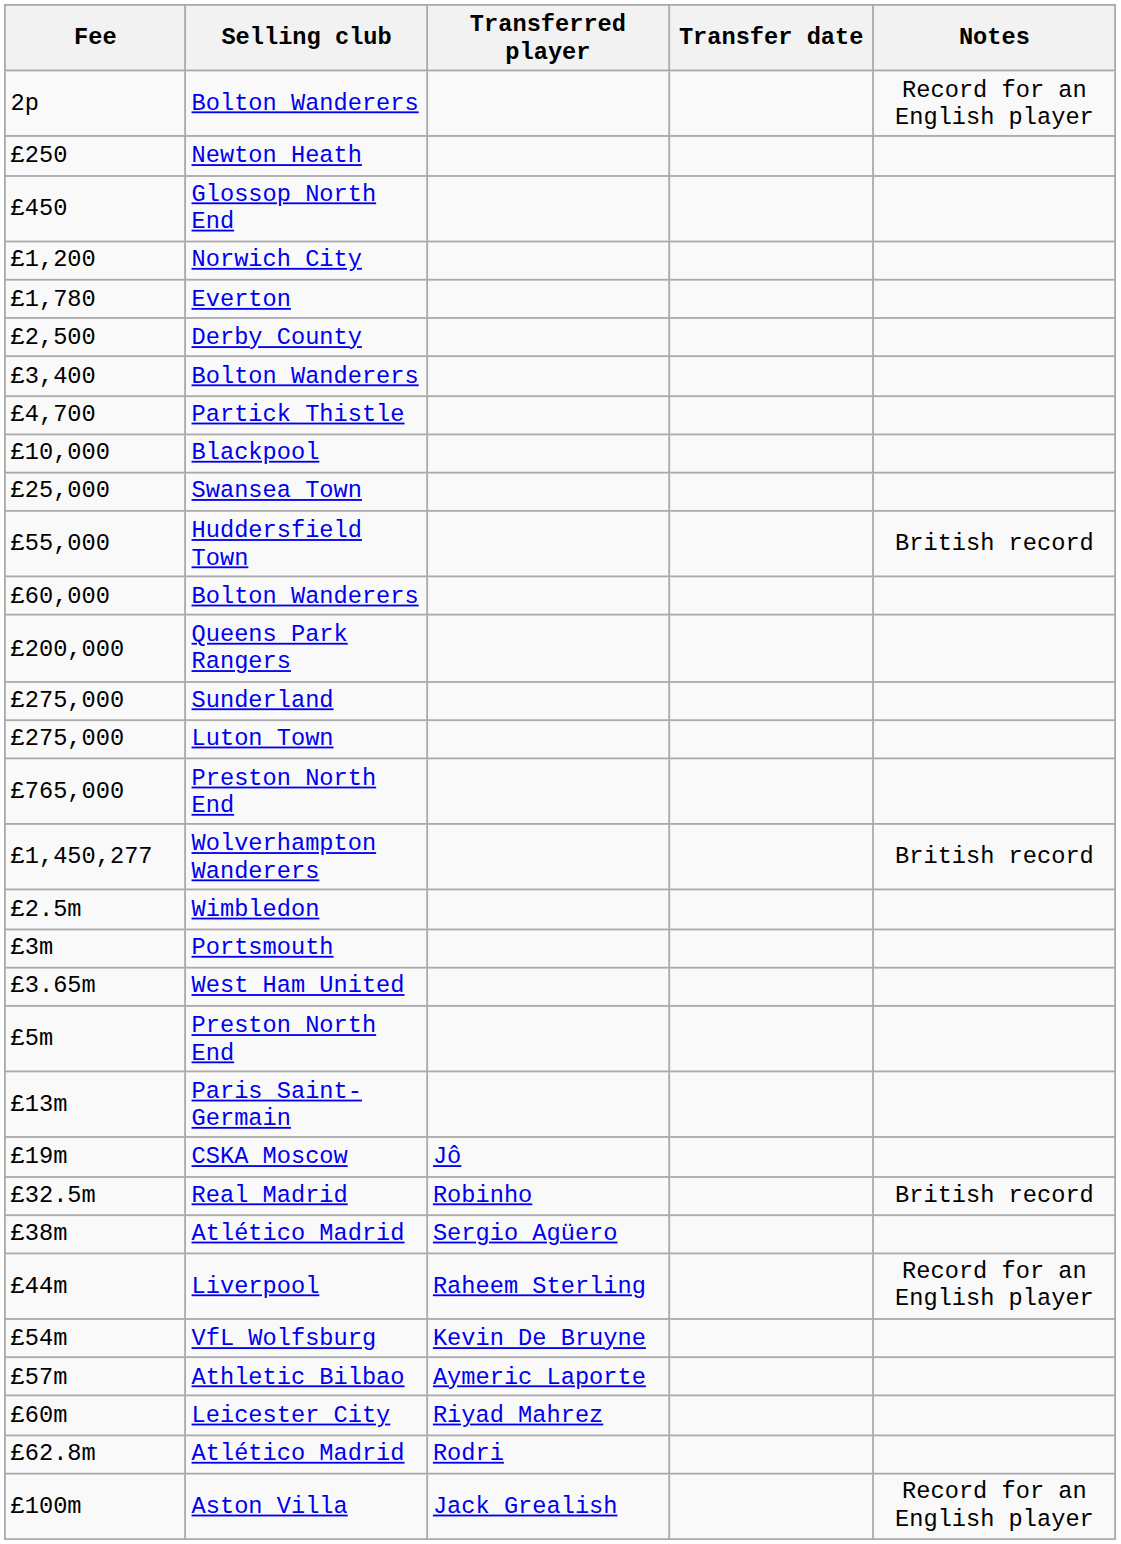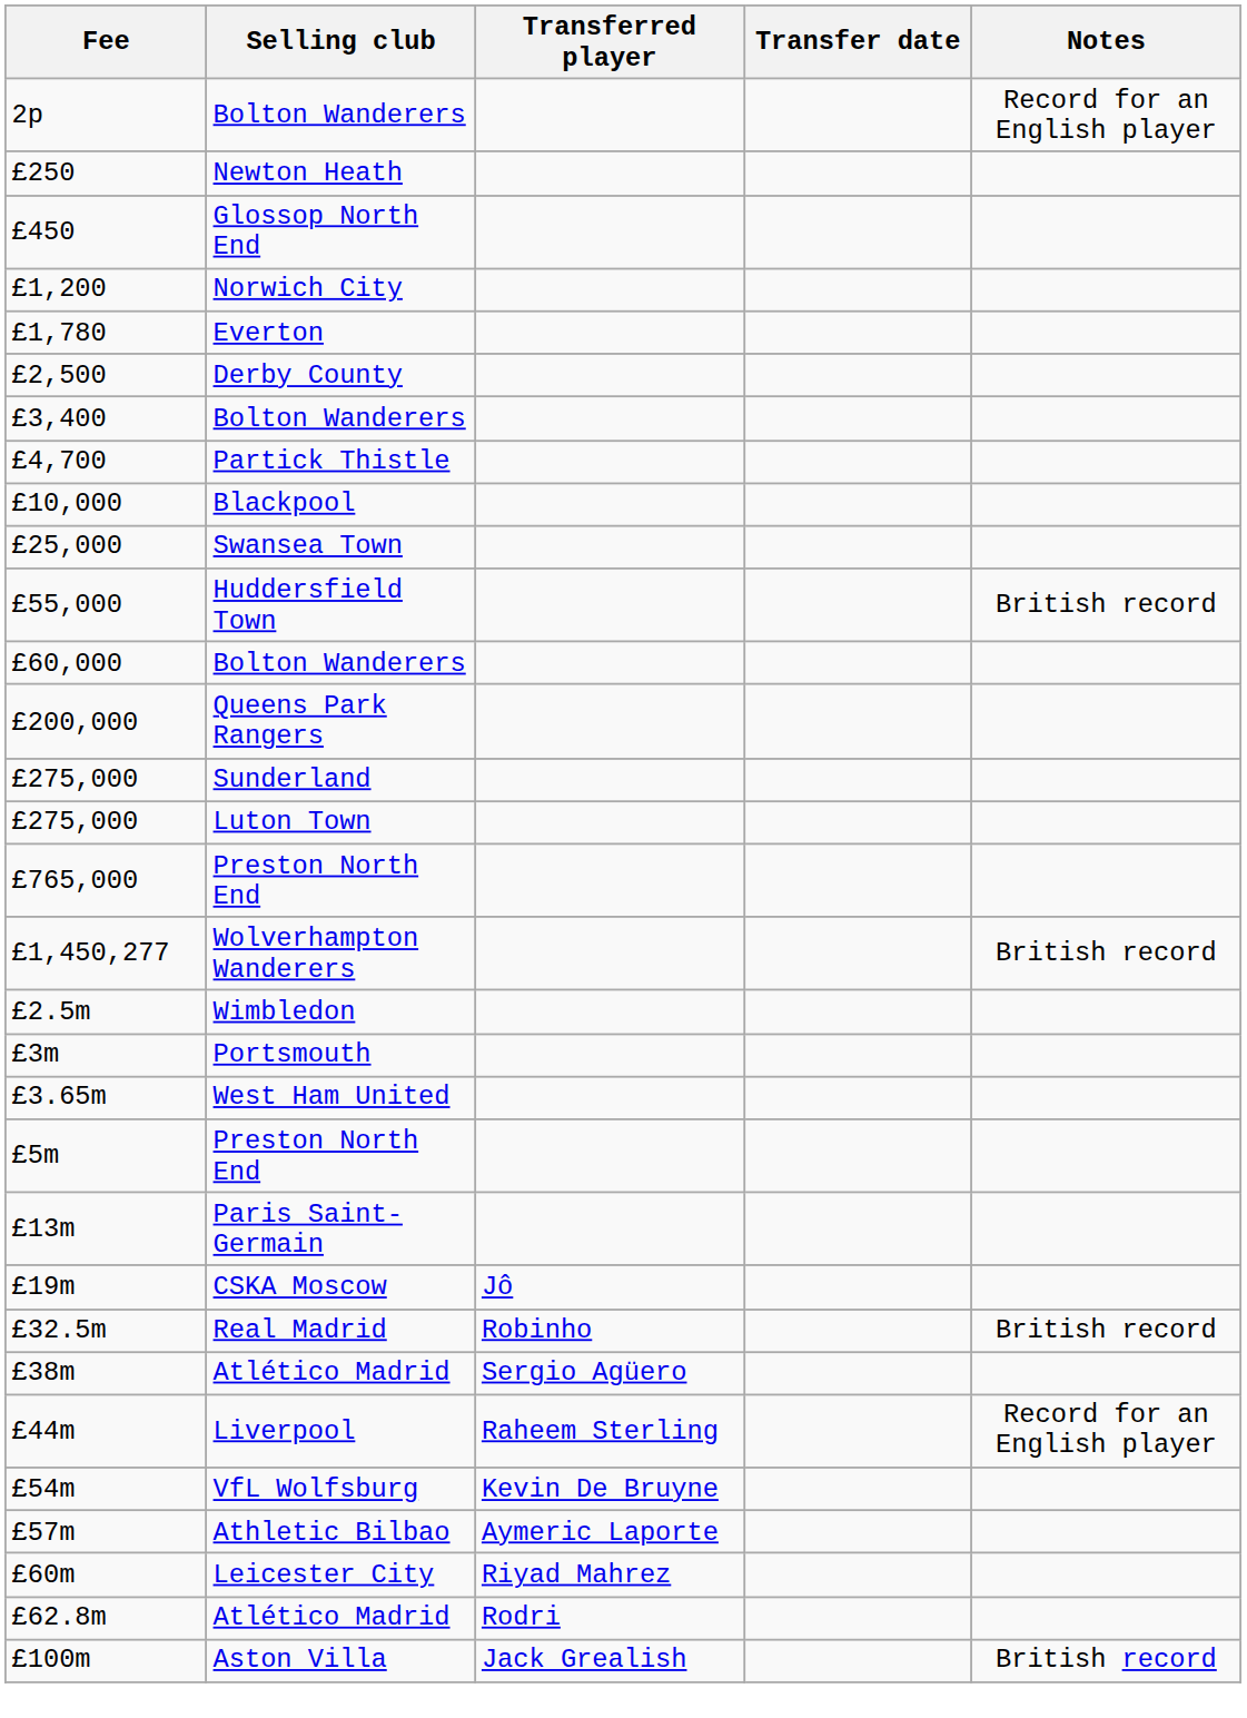£100m | Notes: Record for an English player -> British record
